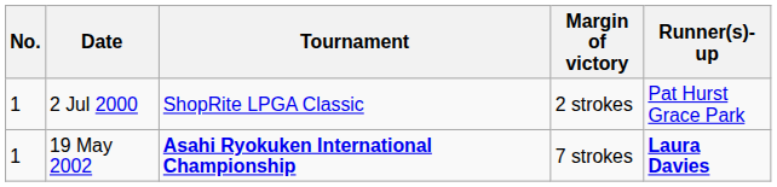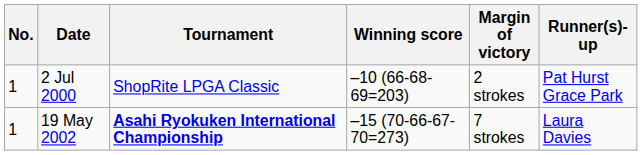+ column: Winning score | –10 (66-68-69=203) | –15 (70-66-67-70=273)
19 May 2002 | Runner(s)-up: bold -> normal
